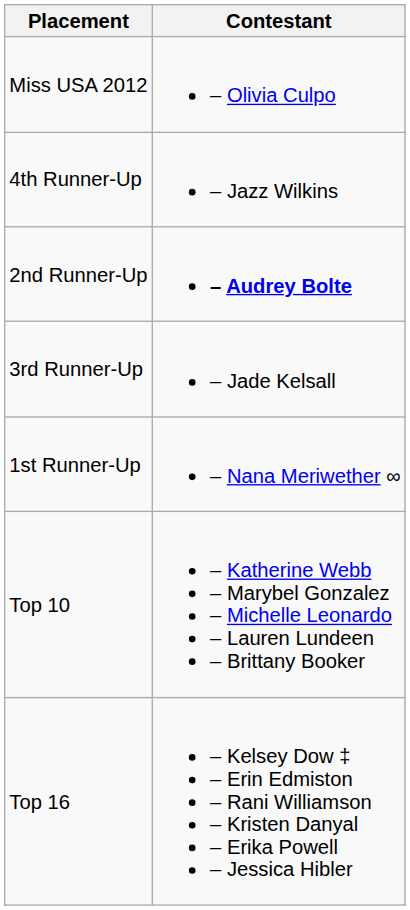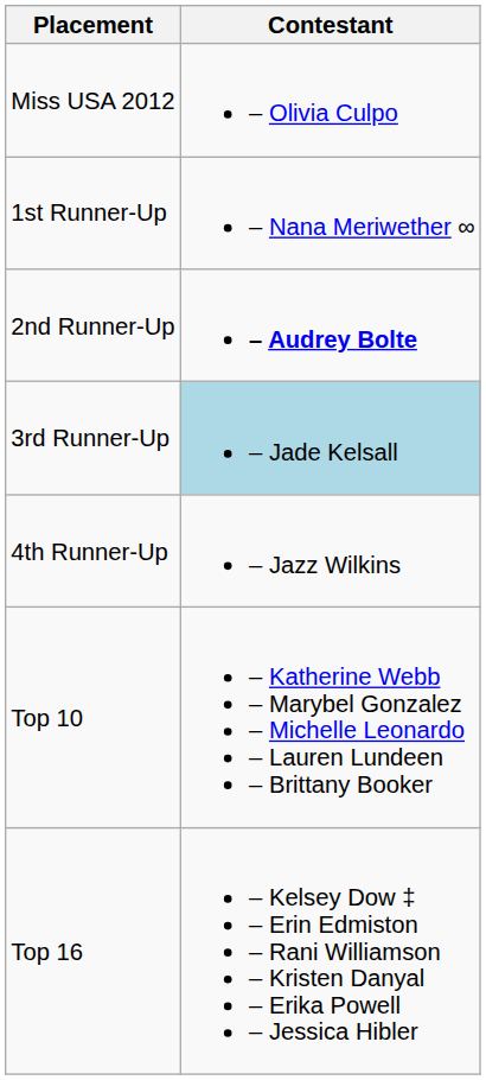rows swapped: 1st Runner-Up <-> 4th Runner-Up
3rd Runner-Up | Contestant: no background -> lightblue background
